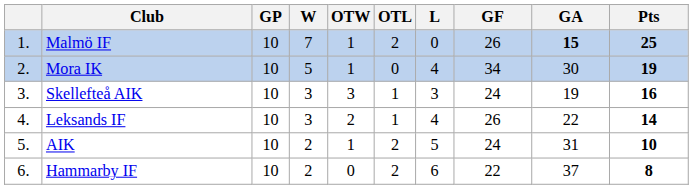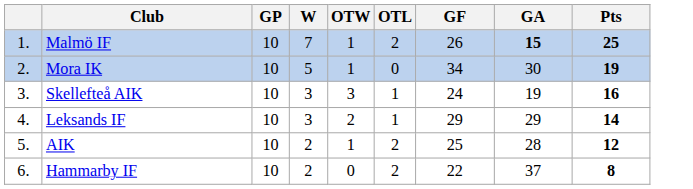- column: L | 0 | 4 | 3 | 4 | 5 | 6
Leksands IF | GF: 26 -> 29
Leksands IF | GA: 22 -> 29
AIK | GF: 24 -> 25
AIK | GA: 31 -> 28
AIK | Pts: 10 -> 12
